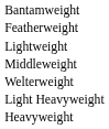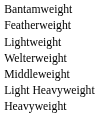rows swapped: Welterweight <-> Middleweight
